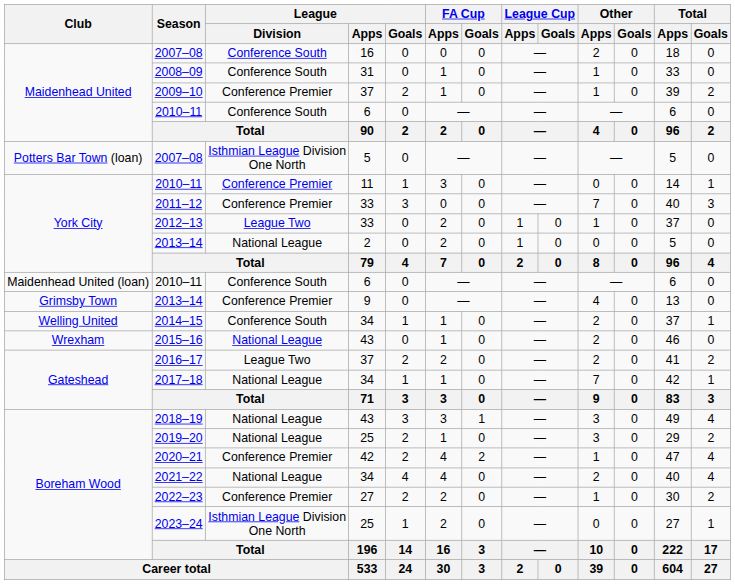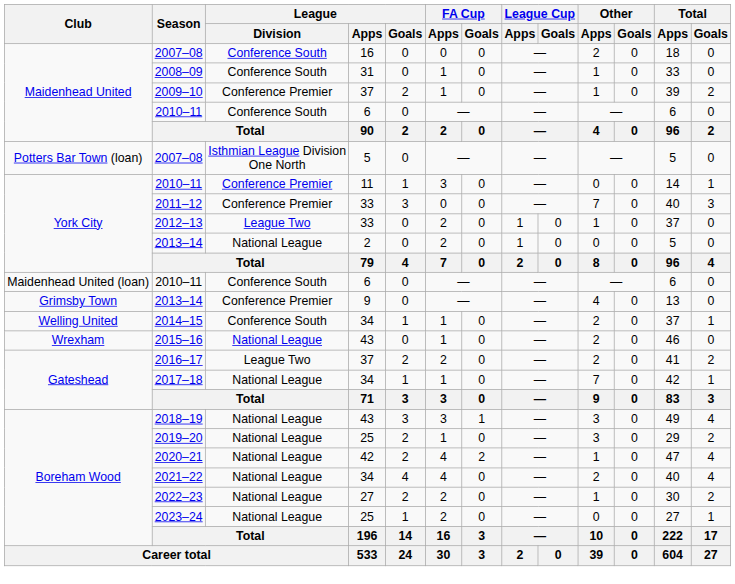2020–21 | League / Division: Conference Premier -> National League
2022–23 | League / Division: Conference Premier -> National League
2023–24 | League / Division: Isthmian League Division One North -> National League
